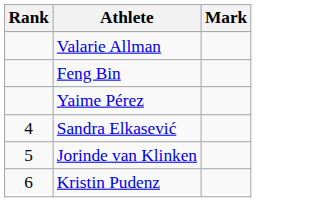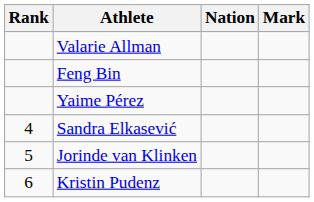+ column: Nation
